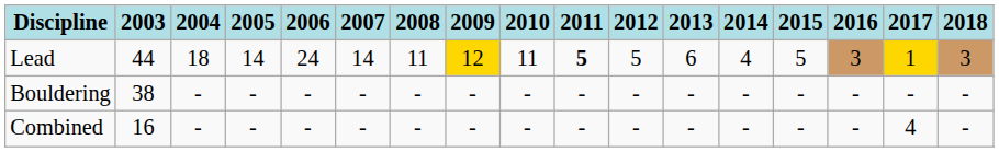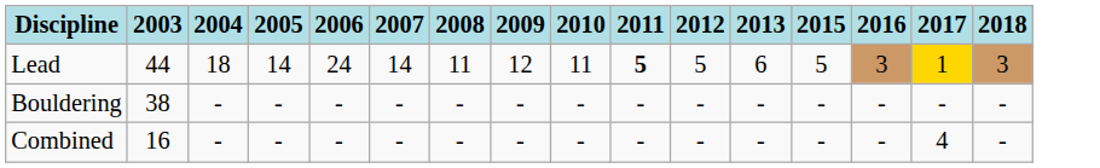- column: 2014 | 4 | - | -
Lead | 2009: gold background -> no background
